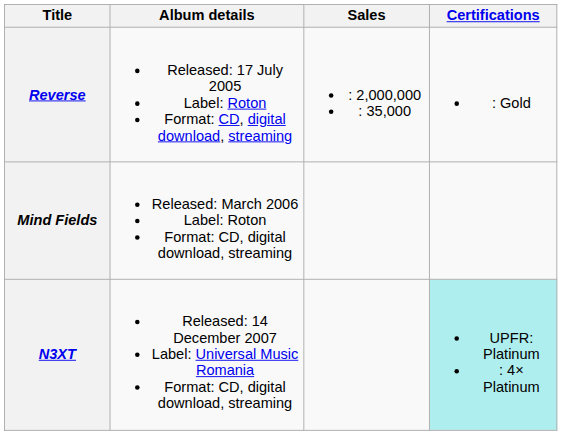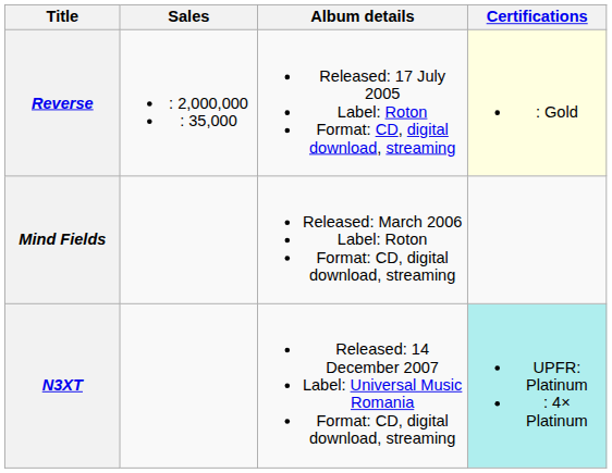columns swapped: Album details <-> Sales
Reverse | Certifications: no background -> lightyellow background
